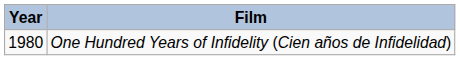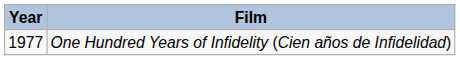One Hundred Years of Infidelity (Cien años de Infidelidad) | Year: 1980 -> 1977
